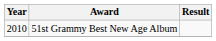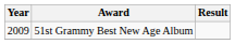51st Grammy Best New Age Album | Year: 2010 -> 2009
